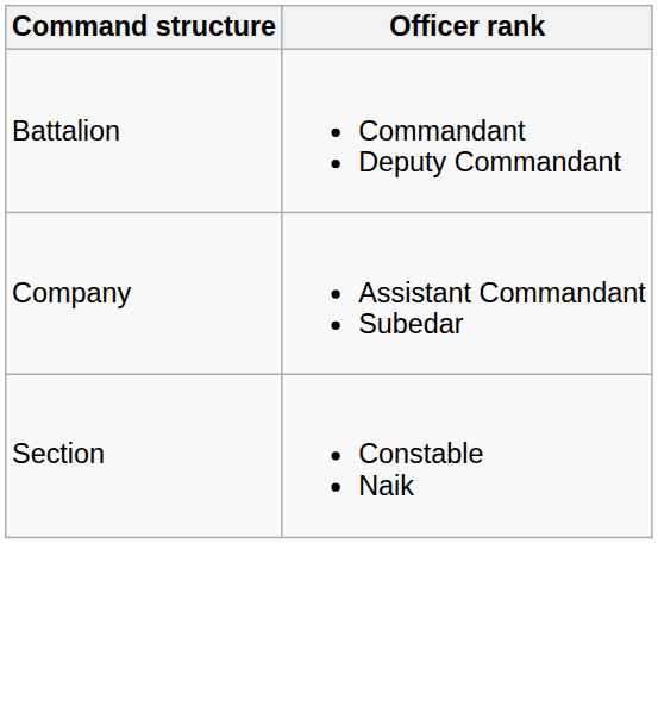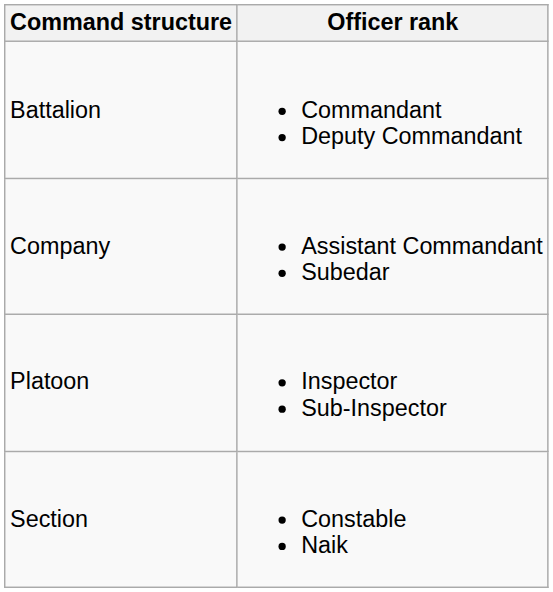+ row: Platoon | Inspector Sub-Inspector
